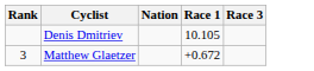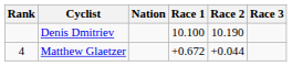+ column: Race 2 | 10.190 | +0.044
Denis Dmitriev | Race 1: 10.105 -> 10.100
Matthew Glaetzer | Rank: 3 -> 4
